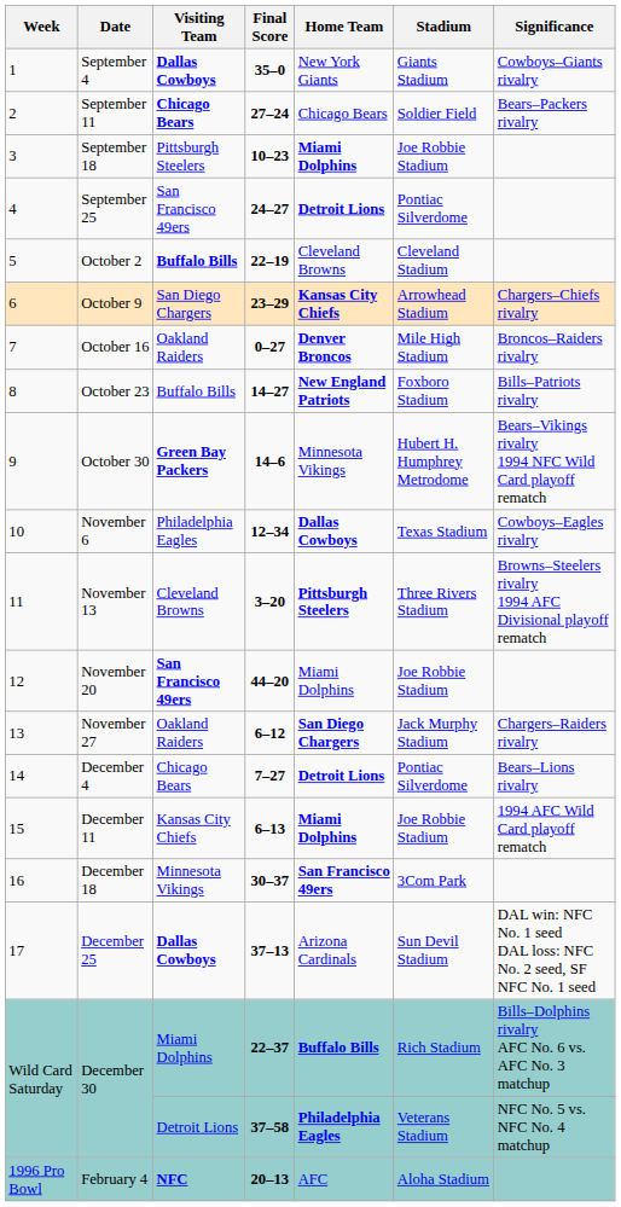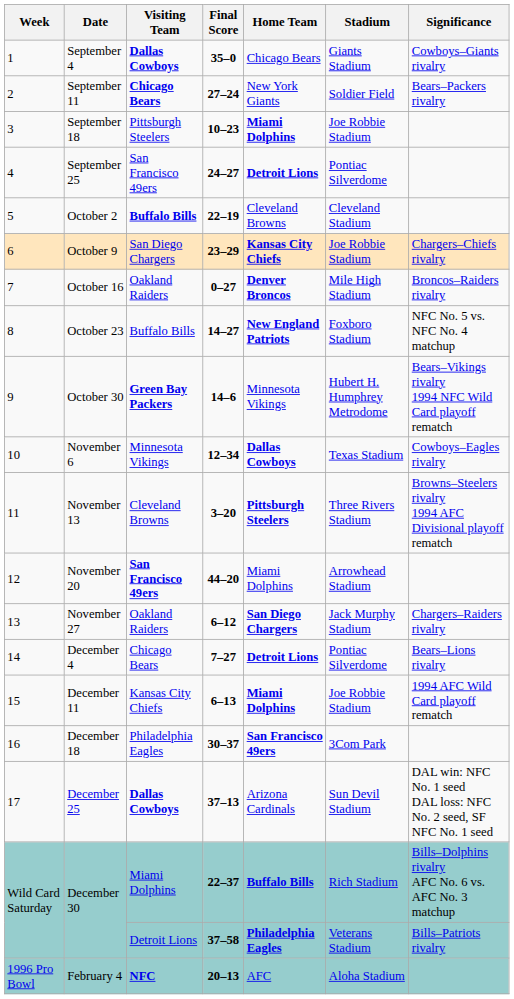September 4 | Home Team: New York Giants -> Chicago Bears
September 11 | Home Team: Chicago Bears -> New York Giants
October 9 | Stadium: Arrowhead Stadium -> Joe Robbie Stadium
October 23 | Significance: Bills–Patriots rivalry -> NFC No. 5 vs. NFC No. 4 matchup
November 6 | Visiting Team: Philadelphia Eagles -> Minnesota Vikings
November 20 | Stadium: Joe Robbie Stadium -> Arrowhead Stadium
December 18 | Visiting Team: Minnesota Vikings -> Philadelphia Eagles
December 30 / 37–58 | Significance: NFC No. 5 vs. NFC No. 4 matchup -> Bills–Patriots rivalry
